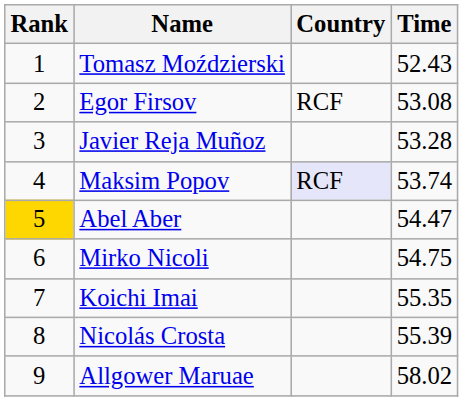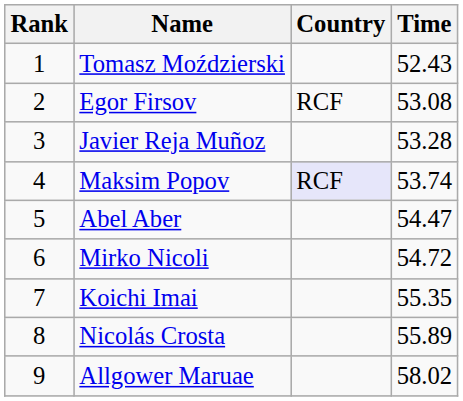Abel Aber | Rank: gold background -> no background
Mirko Nicoli | Time: 54.75 -> 54.72
Nicolás Crosta | Time: 55.39 -> 55.89
